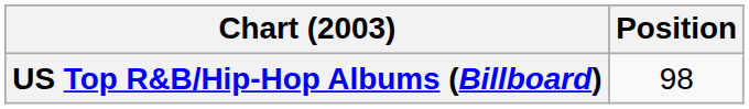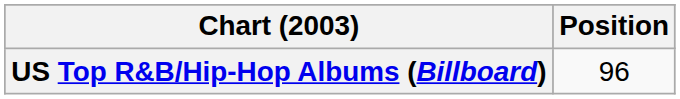US Top R&B/Hip-Hop Albums (Billboard) | Position: 98 -> 96
